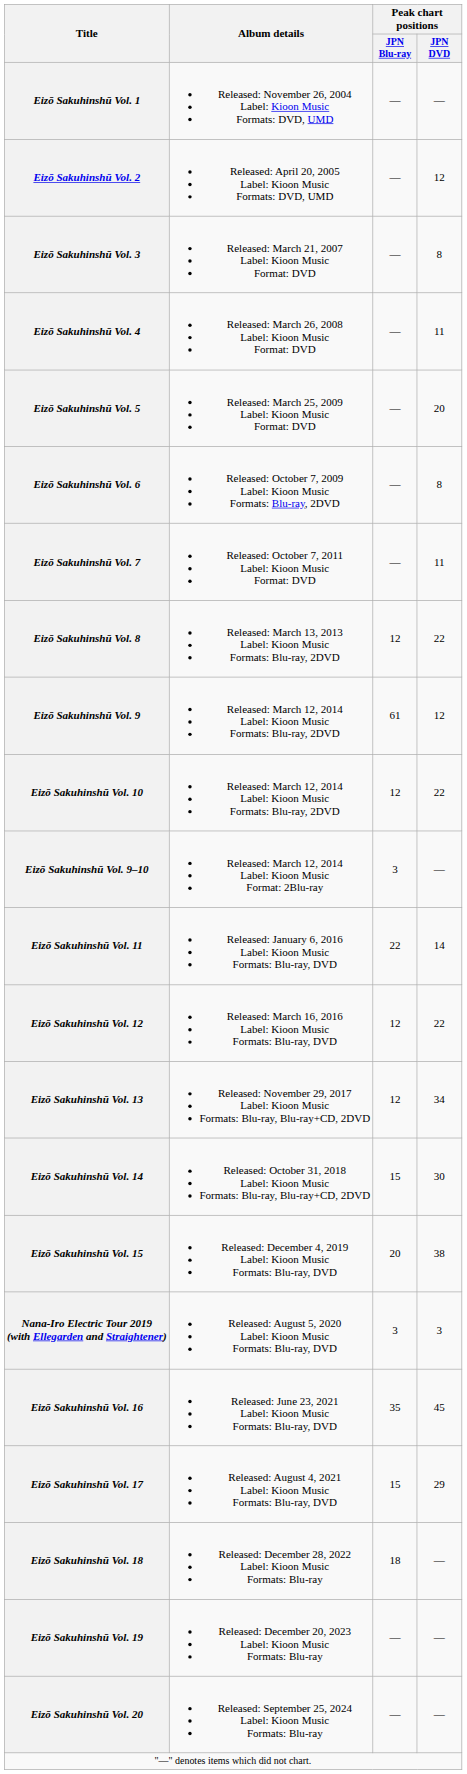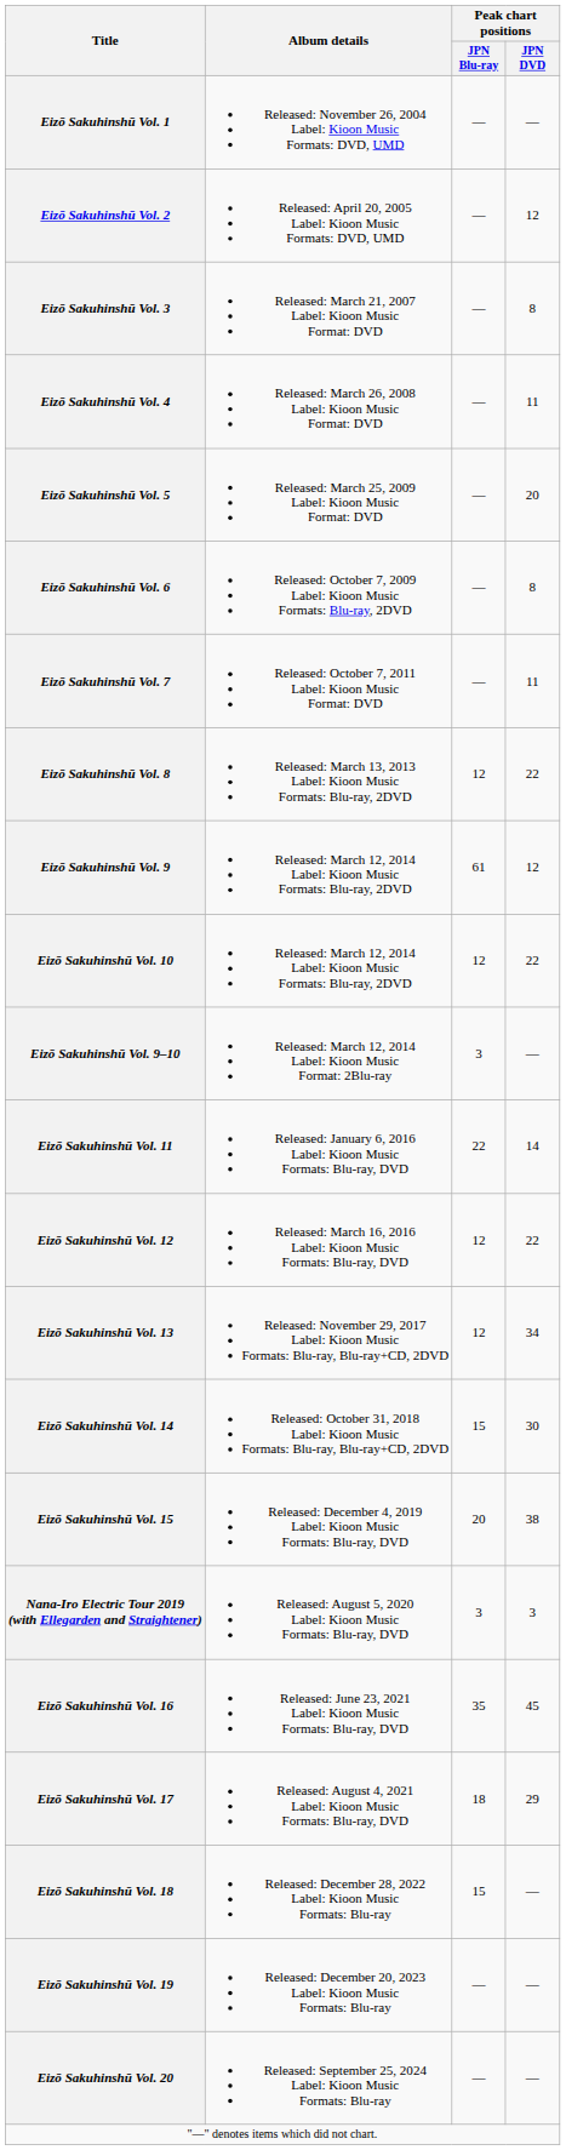Eizō Sakuhinshū Vol. 17 | Peak chart positions / JPN Blu-ray: 15 -> 18
Eizō Sakuhinshū Vol. 18 | Peak chart positions / JPN Blu-ray: 18 -> 15
